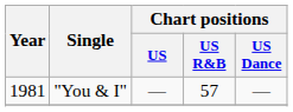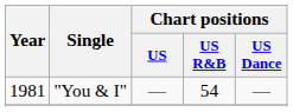"You & I" | Chart positions / US R&B: 57 -> 54
